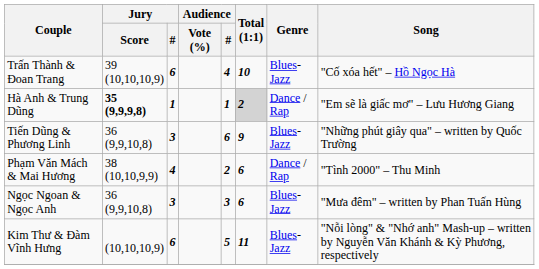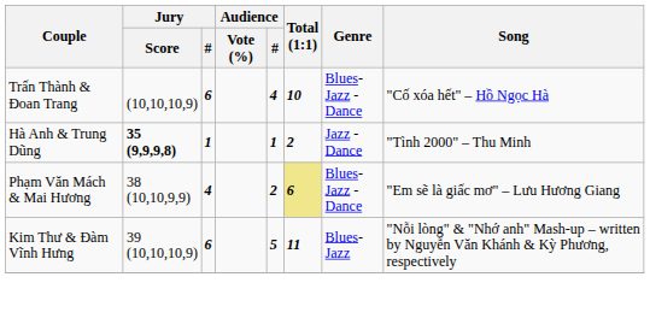Trấn Thành & Đoan Trang | Jury / Score: 39 (10,10,10,9) -> (10,10,10,9)
Trấn Thành & Đoan Trang | Genre: Blues-Jazz -> Blues-Jazz - Dance
Hà Anh & Trung Dũng | Total (1:1): lightgrey background -> no background
Hà Anh & Trung Dũng | Genre: Dance / Rap -> Jazz - Dance
Hà Anh & Trung Dũng | Song: "Em sẽ là giấc mơ" – Lưu Hương Giang -> "Tình 2000" – Thu Minh
- row: Tiến Dũng & Phương Linh | 36 (9,9,10,8) | 3 | 6 | 9 | Blues-Jazz | "Những phút giây qua" – written by Quốc Trường
Phạm Văn Mách & Mai Hương | Total (1:1): no background -> khaki background
Phạm Văn Mách & Mai Hương | Genre: Dance / Rap -> Blues-Jazz - Dance
Phạm Văn Mách & Mai Hương | Song: "Tình 2000" – Thu Minh -> "Em sẽ là giấc mơ" – Lưu Hương Giang
- row: Ngọc Ngoan & Ngọc Anh | 36 (9,9,10,8) | 3 | 3 | 6 | Blues-Jazz | "Mưa đêm" – written by Phan Tuấn Hùng
Kim Thư & Đàm Vĩnh Hưng | Jury / Score: (10,10,10,9) -> 39 (10,10,10,9)
